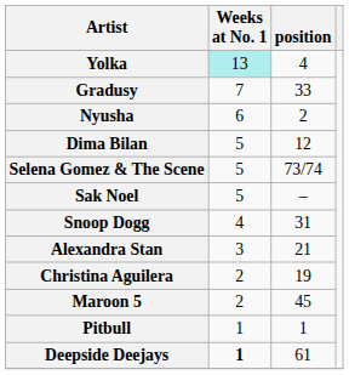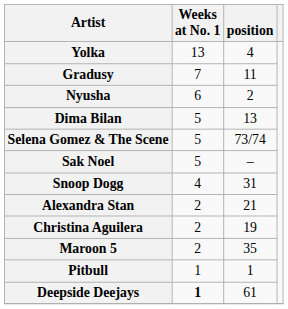Yolka | Weeks at No. 1: paleturquoise background -> no background
Gradusy | position: 33 -> 11
Dima Bilan | position: 12 -> 13
Alexandra Stan | Weeks at No. 1: 3 -> 2
Maroon 5 | position: 45 -> 35
